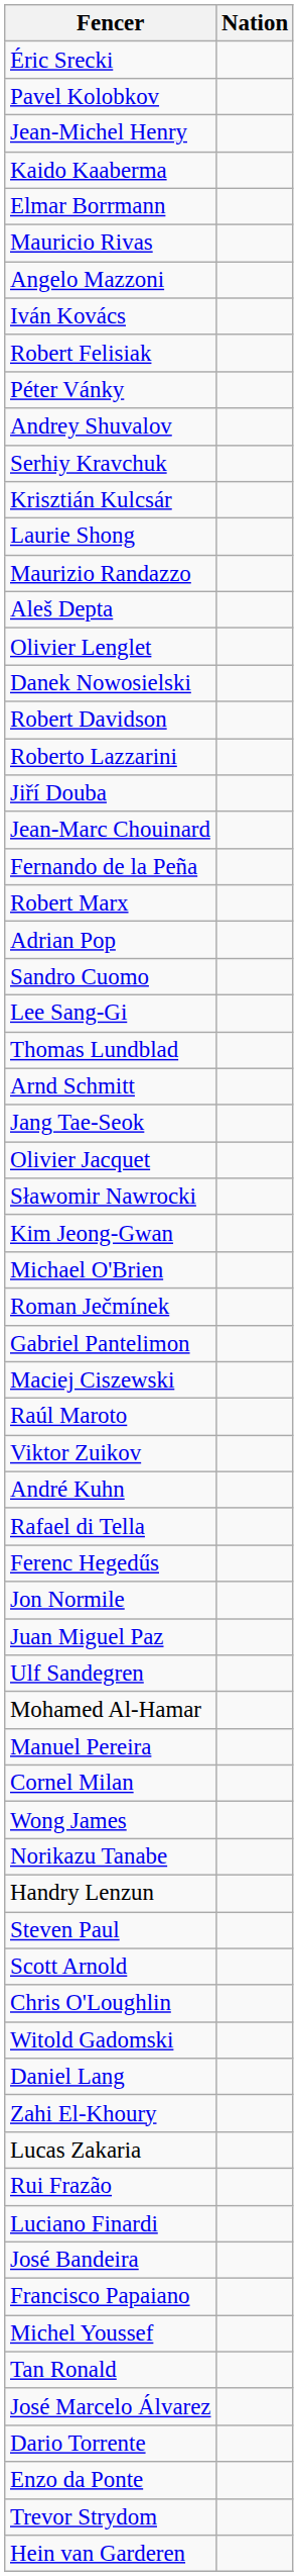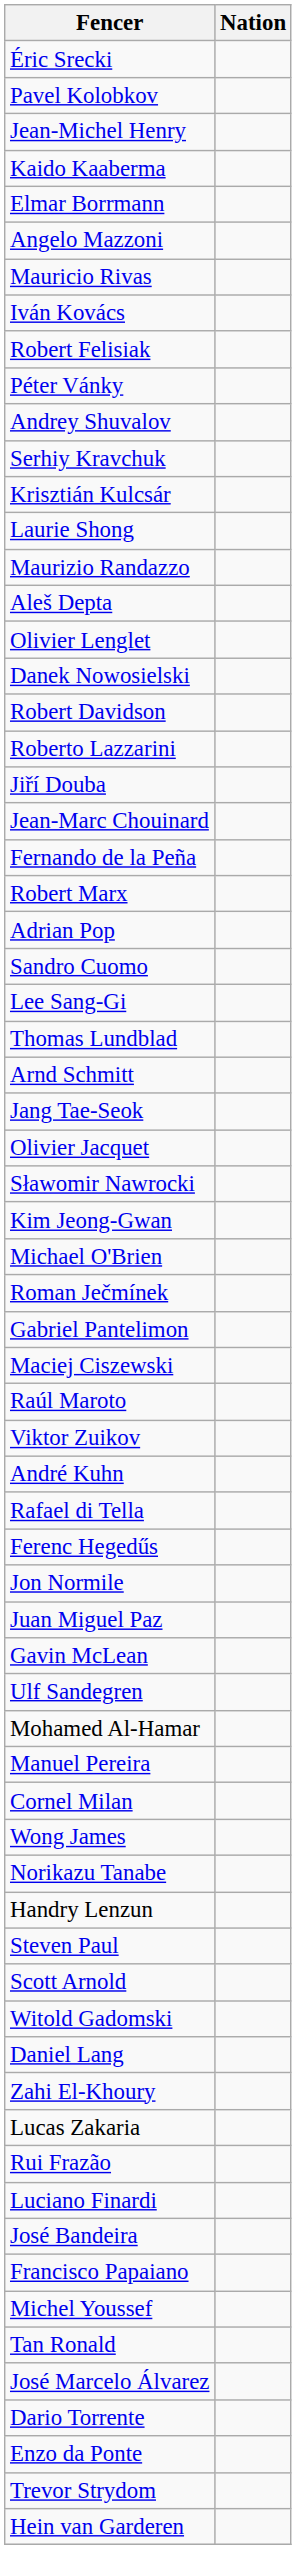rows swapped: Angelo Mazzoni <-> Mauricio Rivas
+ row: Gavin McLean
- row: Chris O'Loughlin
